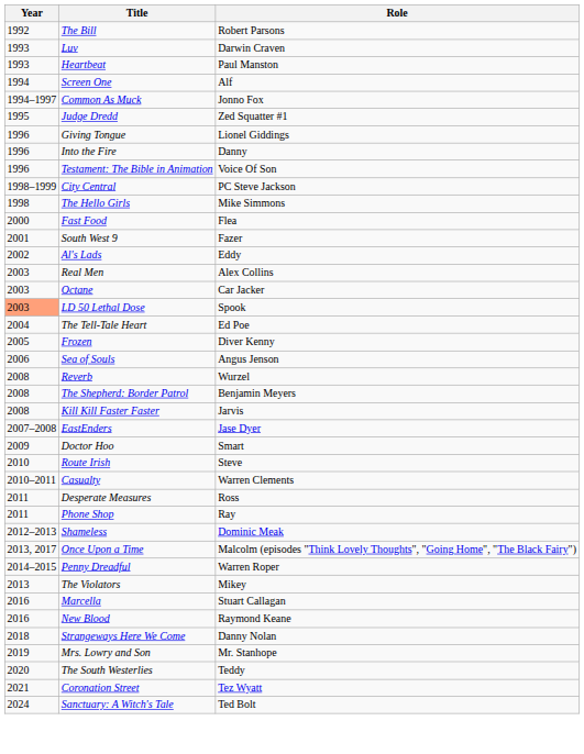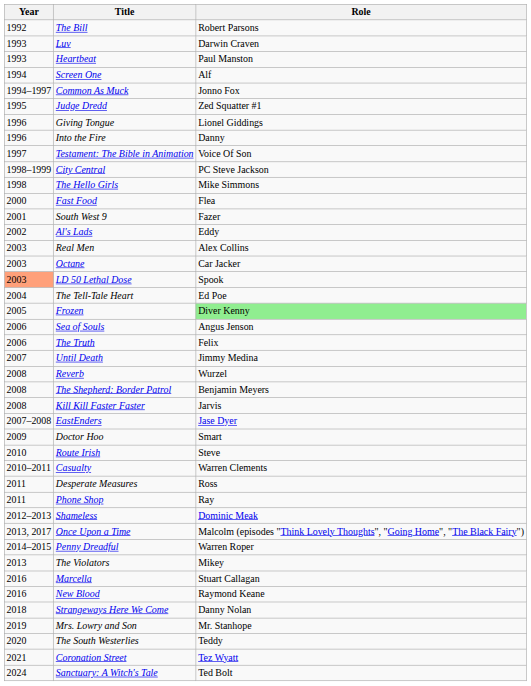Testament: The Bible in Animation | Year: 1996 -> 1997
Frozen | Role: no background -> lightgreen background
+ row: 2006 | The Truth | Felix
+ row: 2007 | Until Death | Jimmy Medina
